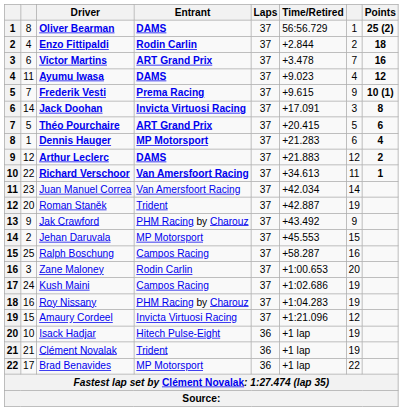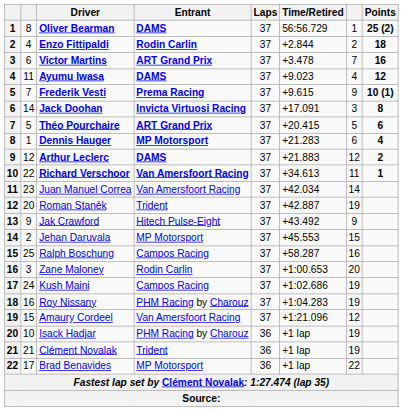Jak Crawford | Entrant: PHM Racing by Charouz -> Hitech Pulse-Eight
Amaury Cordeel | Entrant: Invicta Virtuosi Racing -> Van Amersfoort Racing
Isack Hadjar | Entrant: Hitech Pulse-Eight -> PHM Racing by Charouz
